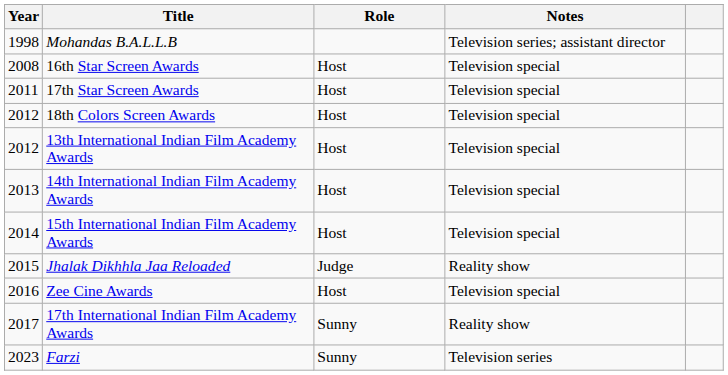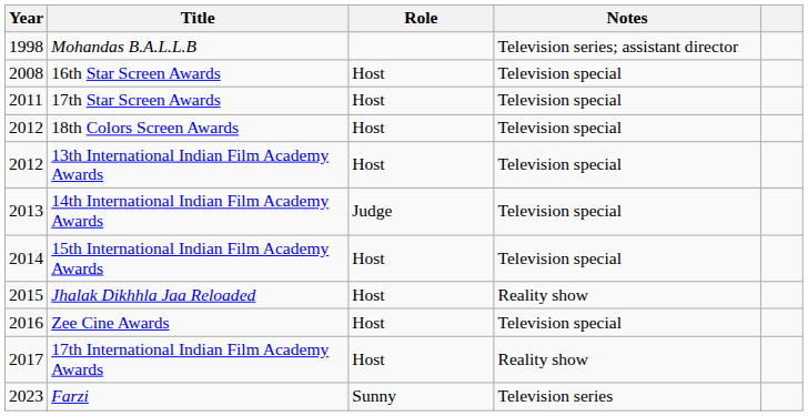14th International Indian Film Academy Awards | Role: Host -> Judge
Jhalak Dikhhla Jaa Reloaded | Role: Judge -> Host
17th International Indian Film Academy Awards | Role: Sunny -> Host
